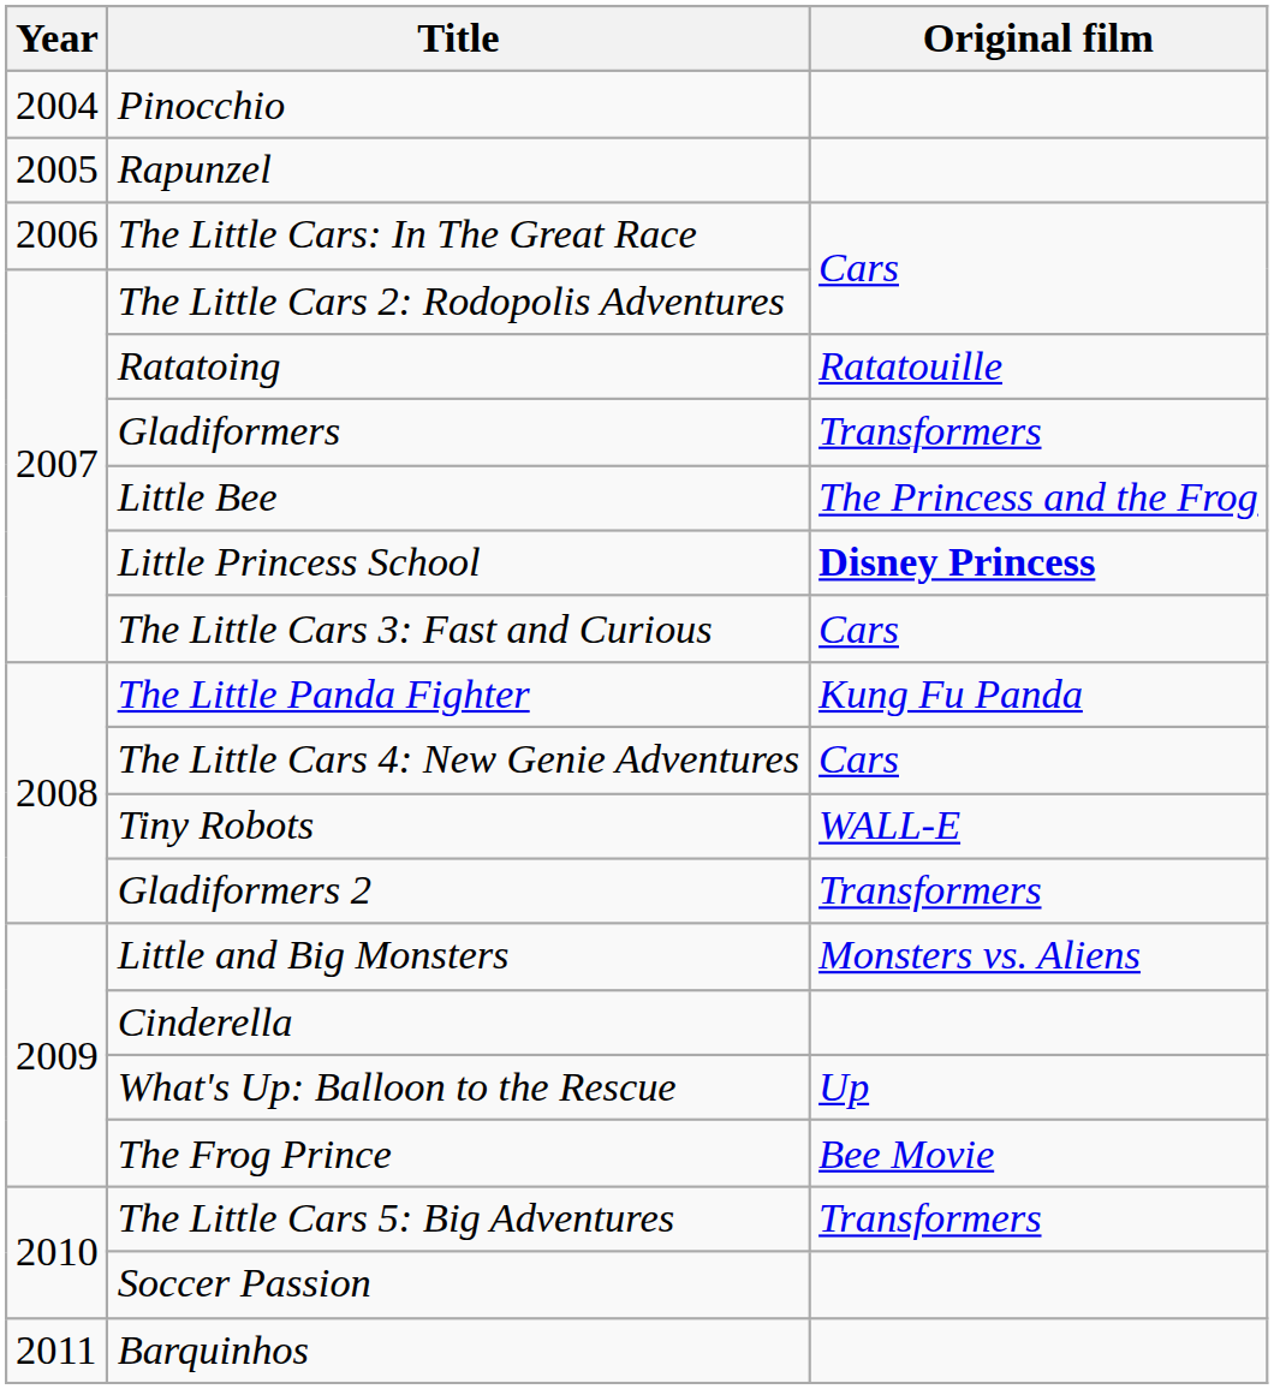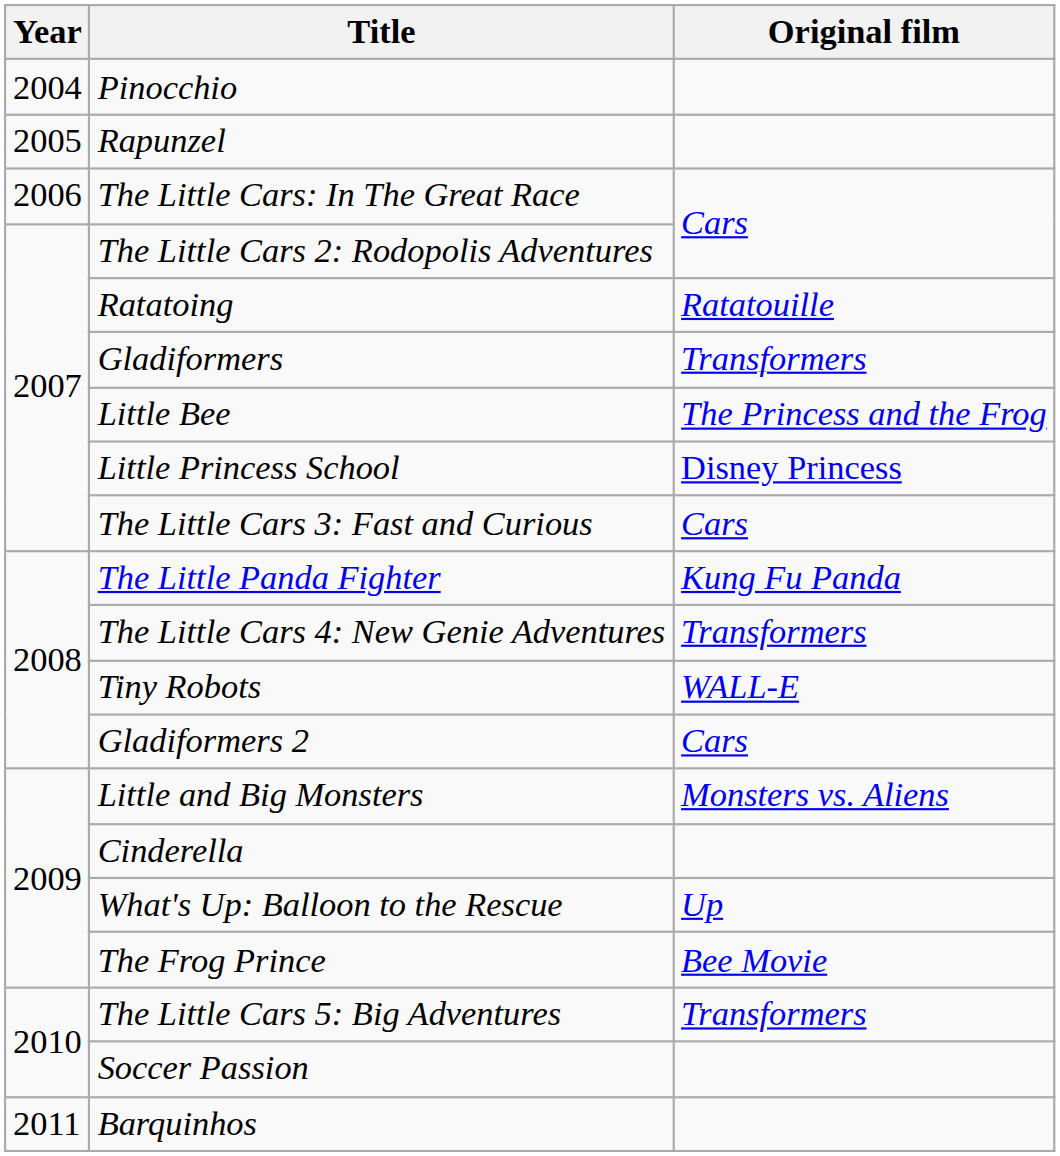Little Princess School | Original film: bold -> normal
The Little Cars 4: New Genie Adventures | Original film: Cars -> Transformers
Gladiformers 2 | Original film: Transformers -> Cars
